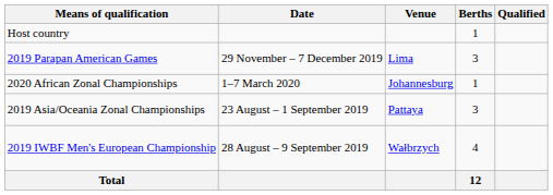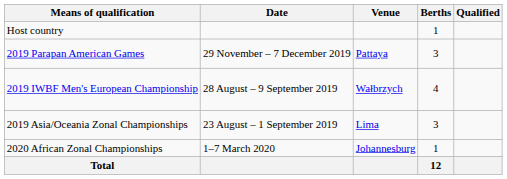2019 Parapan American Games | Venue: Lima -> Pattaya
rows swapped: 2019 IWBF Men's European Championship <-> 2020 African Zonal Championships
2019 Asia/Oceania Zonal Championships | Venue: Pattaya -> Lima
